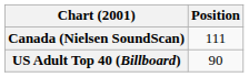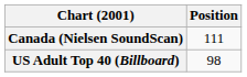US Adult Top 40 (Billboard) | Position: 90 -> 98
